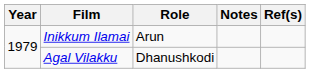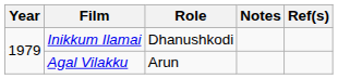Inikkum Ilamai | Role: Arun -> Dhanushkodi
Agal Vilakku | Role: Dhanushkodi -> Arun
